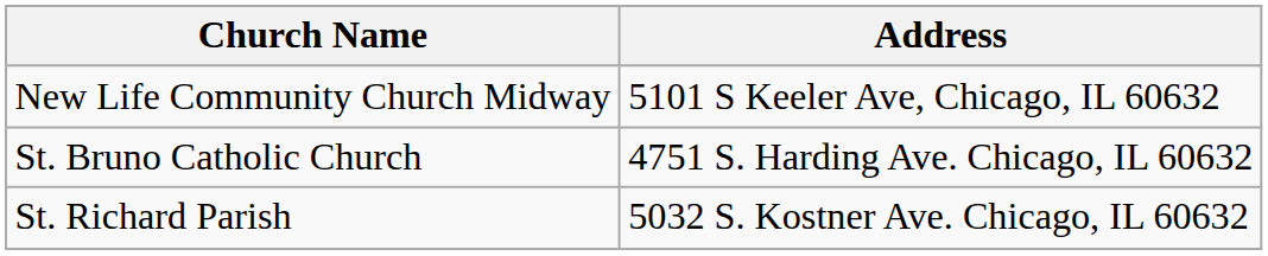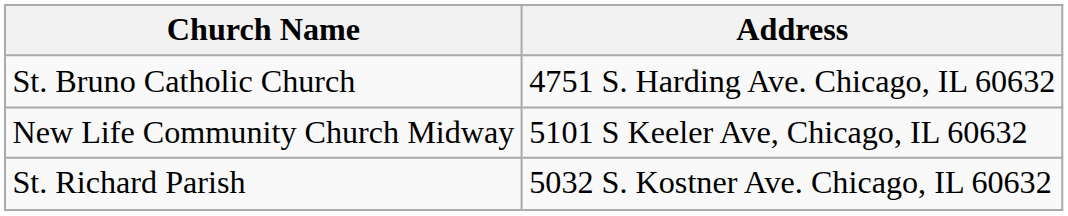rows swapped: New Life Community Church Midway <-> St. Bruno Catholic Church
